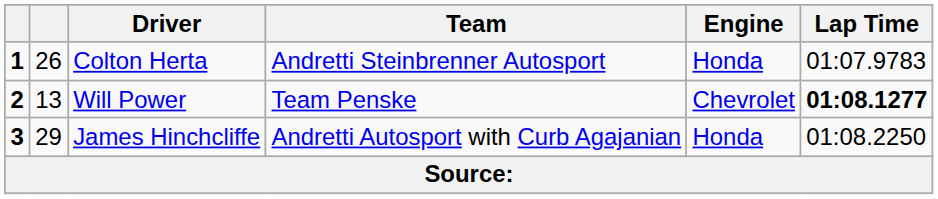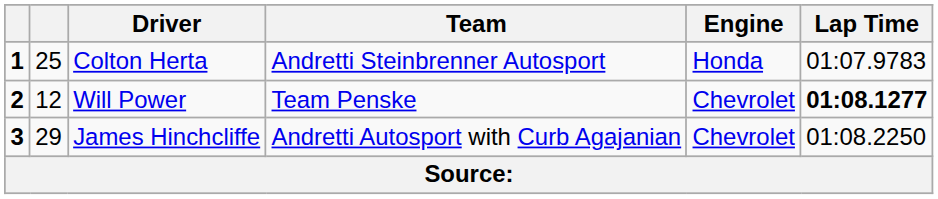Colton Herta | column 2: 26 -> 25
Will Power | column 2: 13 -> 12
James Hinchcliffe | Engine: Honda -> Chevrolet
